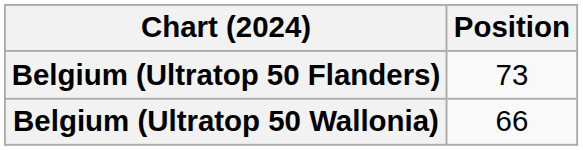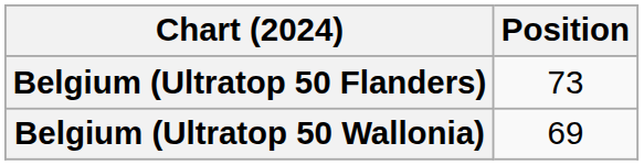Belgium (Ultratop 50 Wallonia) | Position: 66 -> 69
